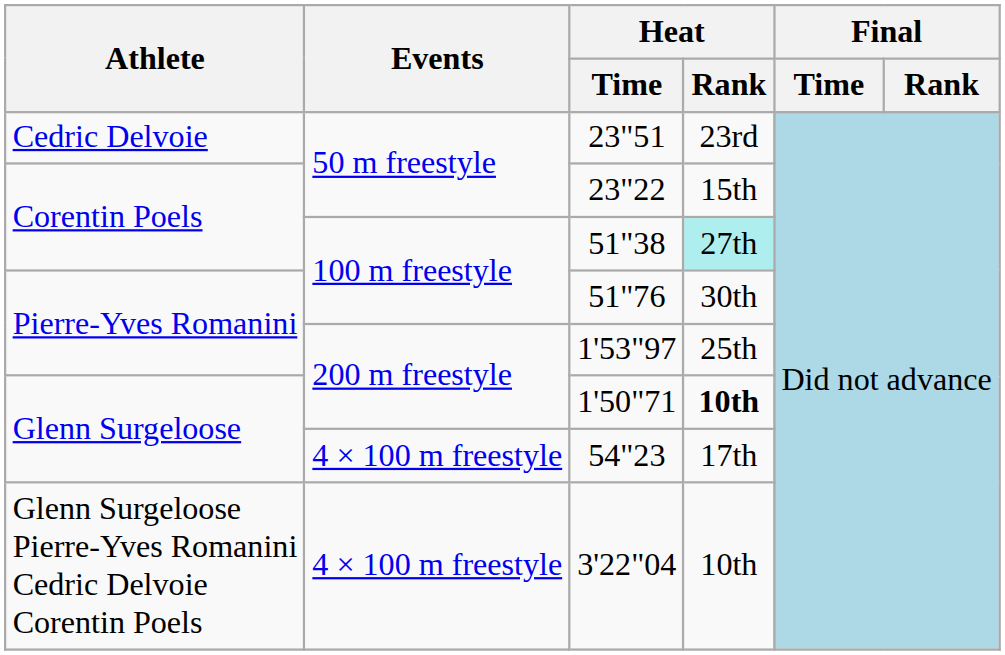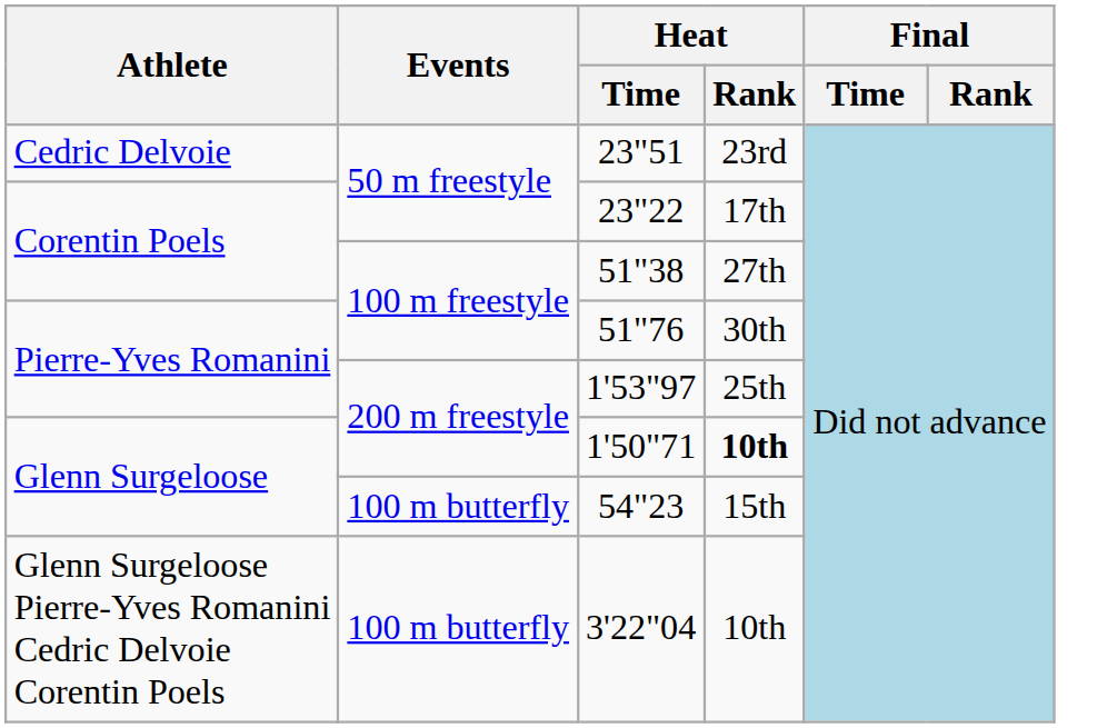23"22 | Heat / Rank: 15th -> 17th
51"38 | Heat / Rank: paleturquoise background -> no background
54"23 | Events: 4 × 100 m freestyle -> 100 m butterfly
54"23 | Heat / Rank: 17th -> 15th
3'22"04 | Events: 4 × 100 m freestyle -> 100 m butterfly
